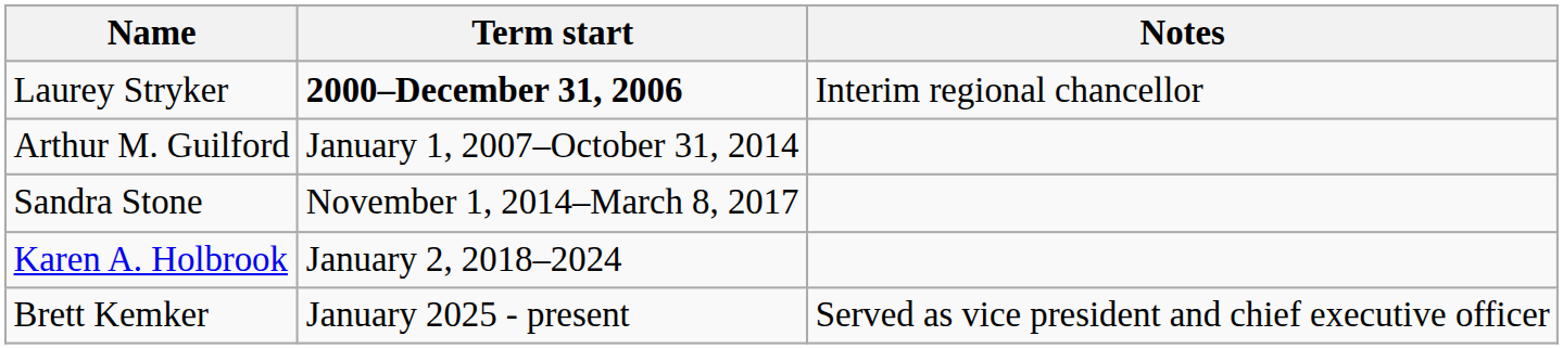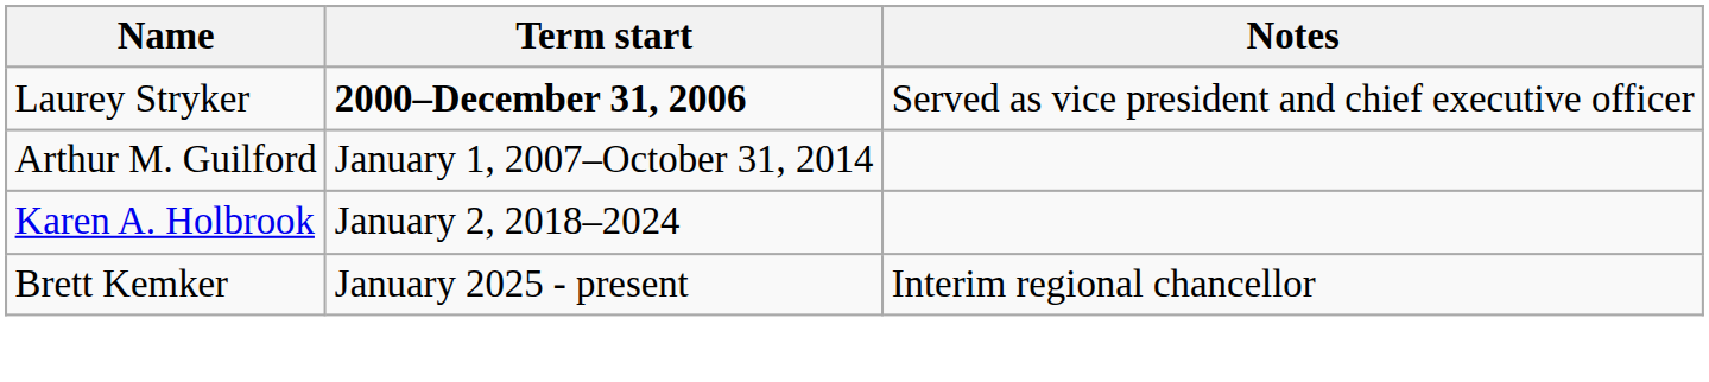Laurey Stryker | Notes: Interim regional chancellor -> Served as vice president and chief executive officer
- row: Sandra Stone | November 1, 2014–March 8, 2017
Brett Kemker | Notes: Served as vice president and chief executive officer -> Interim regional chancellor
